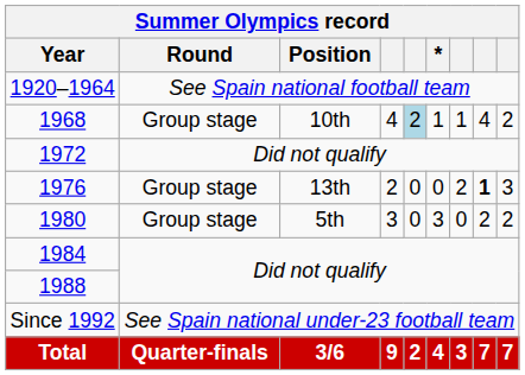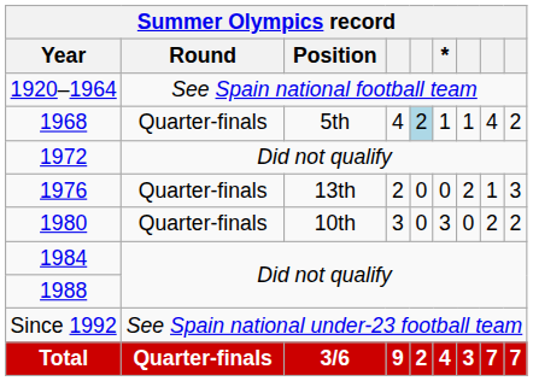1968 | Round: Group stage -> Quarter-finals
1968 | Position: 10th -> 5th
1976 | Round: Group stage -> Quarter-finals
1976 | column 8: bold -> normal
1980 | Round: Group stage -> Quarter-finals
1980 | Position: 5th -> 10th
